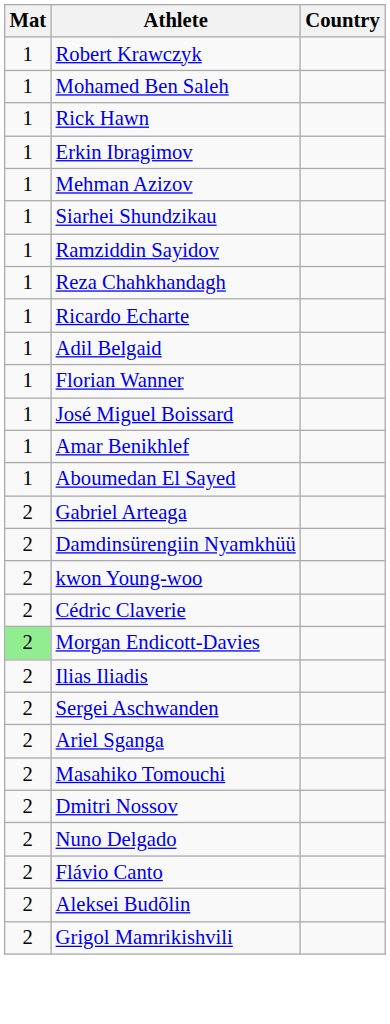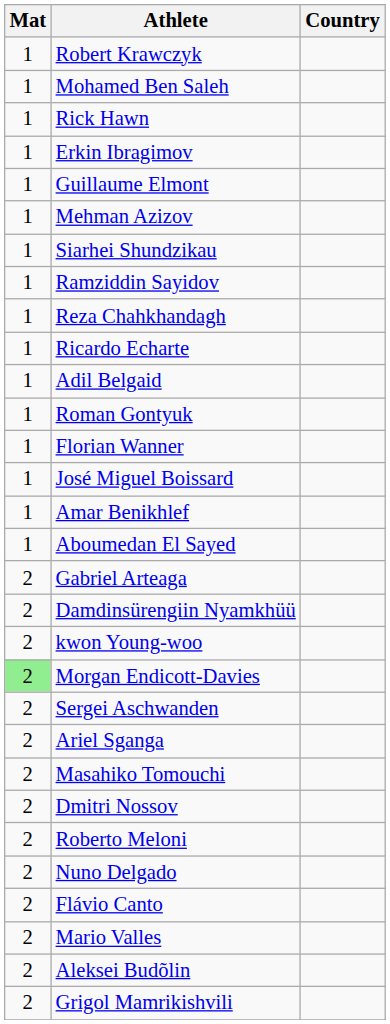+ row: 1 | Guillaume Elmont
+ row: 1 | Roman Gontyuk
- row: 2 | Cédric Claverie
- row: 2 | Ilias Iliadis
+ row: 2 | Roberto Meloni
+ row: 2 | Mario Valles
